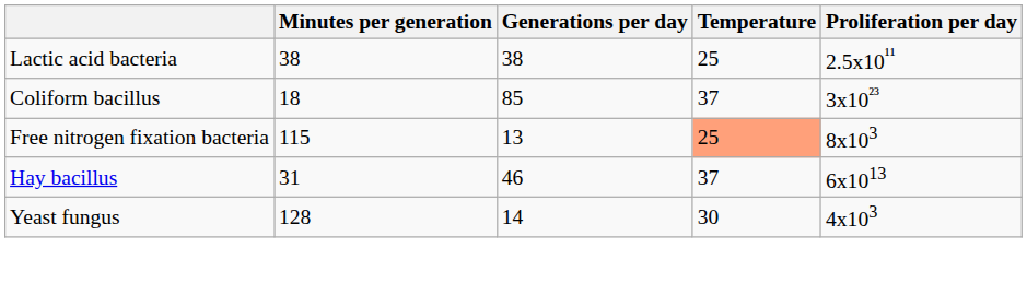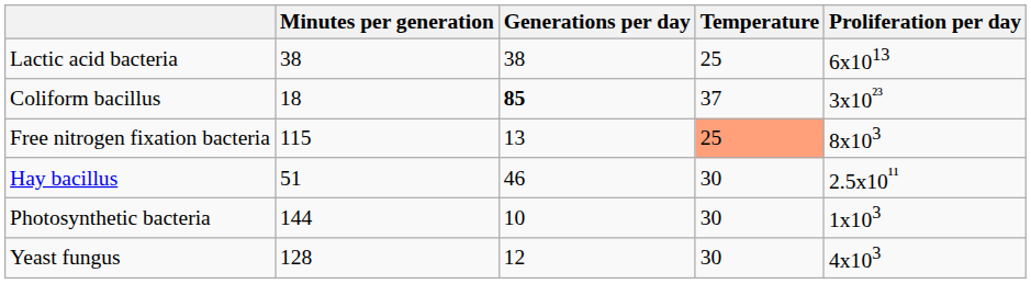Lactic acid bacteria | Proliferation per day: 2.5x10¹¹ -> 6x1013
Coliform bacillus | Generations per day: normal -> bold
Hay bacillus | Minutes per generation: 31 -> 51
Hay bacillus | Temperature: 37 -> 30
Hay bacillus | Proliferation per day: 6x1013 -> 2.5x10¹¹
+ row: Photosynthetic bacteria | 144 | 10 | 30 | 1x103
Yeast fungus | Generations per day: 14 -> 12
